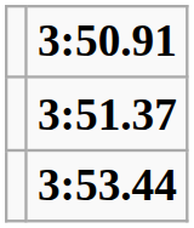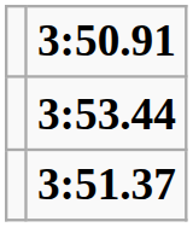rows swapped: 3:51.37 <-> 3:53.44
